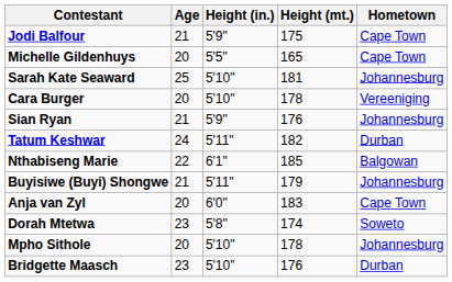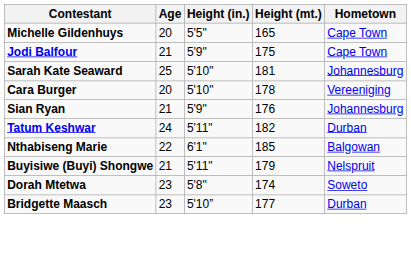rows swapped: Michelle Gildenhuys <-> Jodi Balfour
Buyisiwe (Buyi) Shongwe | Hometown: Johannesburg -> Nelspruit
- row: Anja van Zyl | 20 | 6'0" | 183 | Cape Town
- row: Mpho Sithole | 20 | 5'10" | 178 | Johannesburg
Bridgette Maasch | Height (mt.): 176 -> 177
